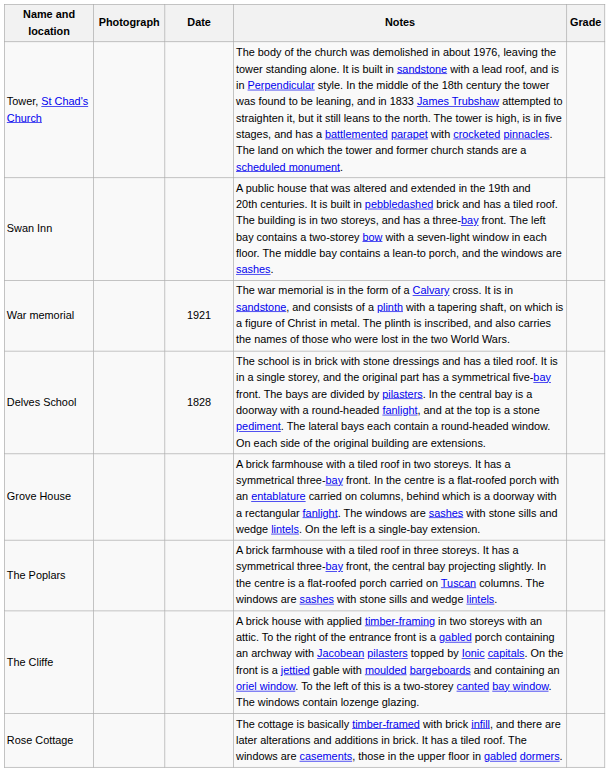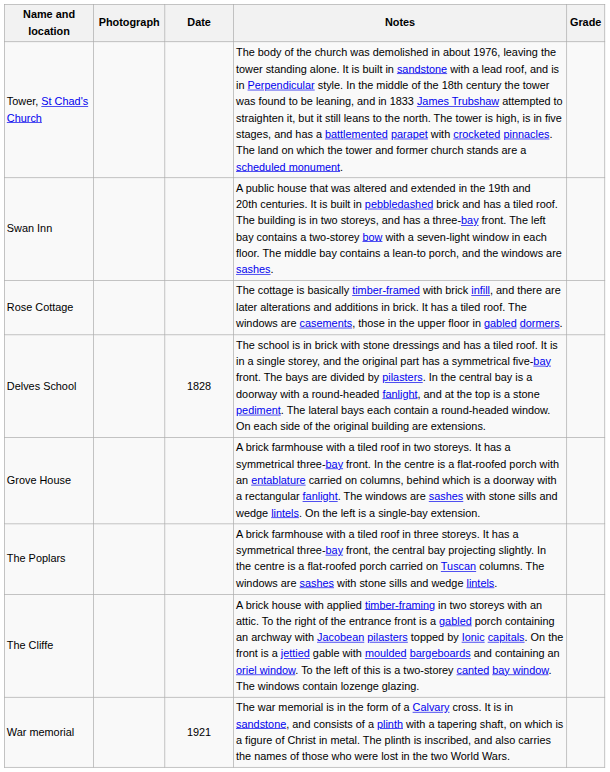rows swapped: Rose Cottage <-> War memorial
